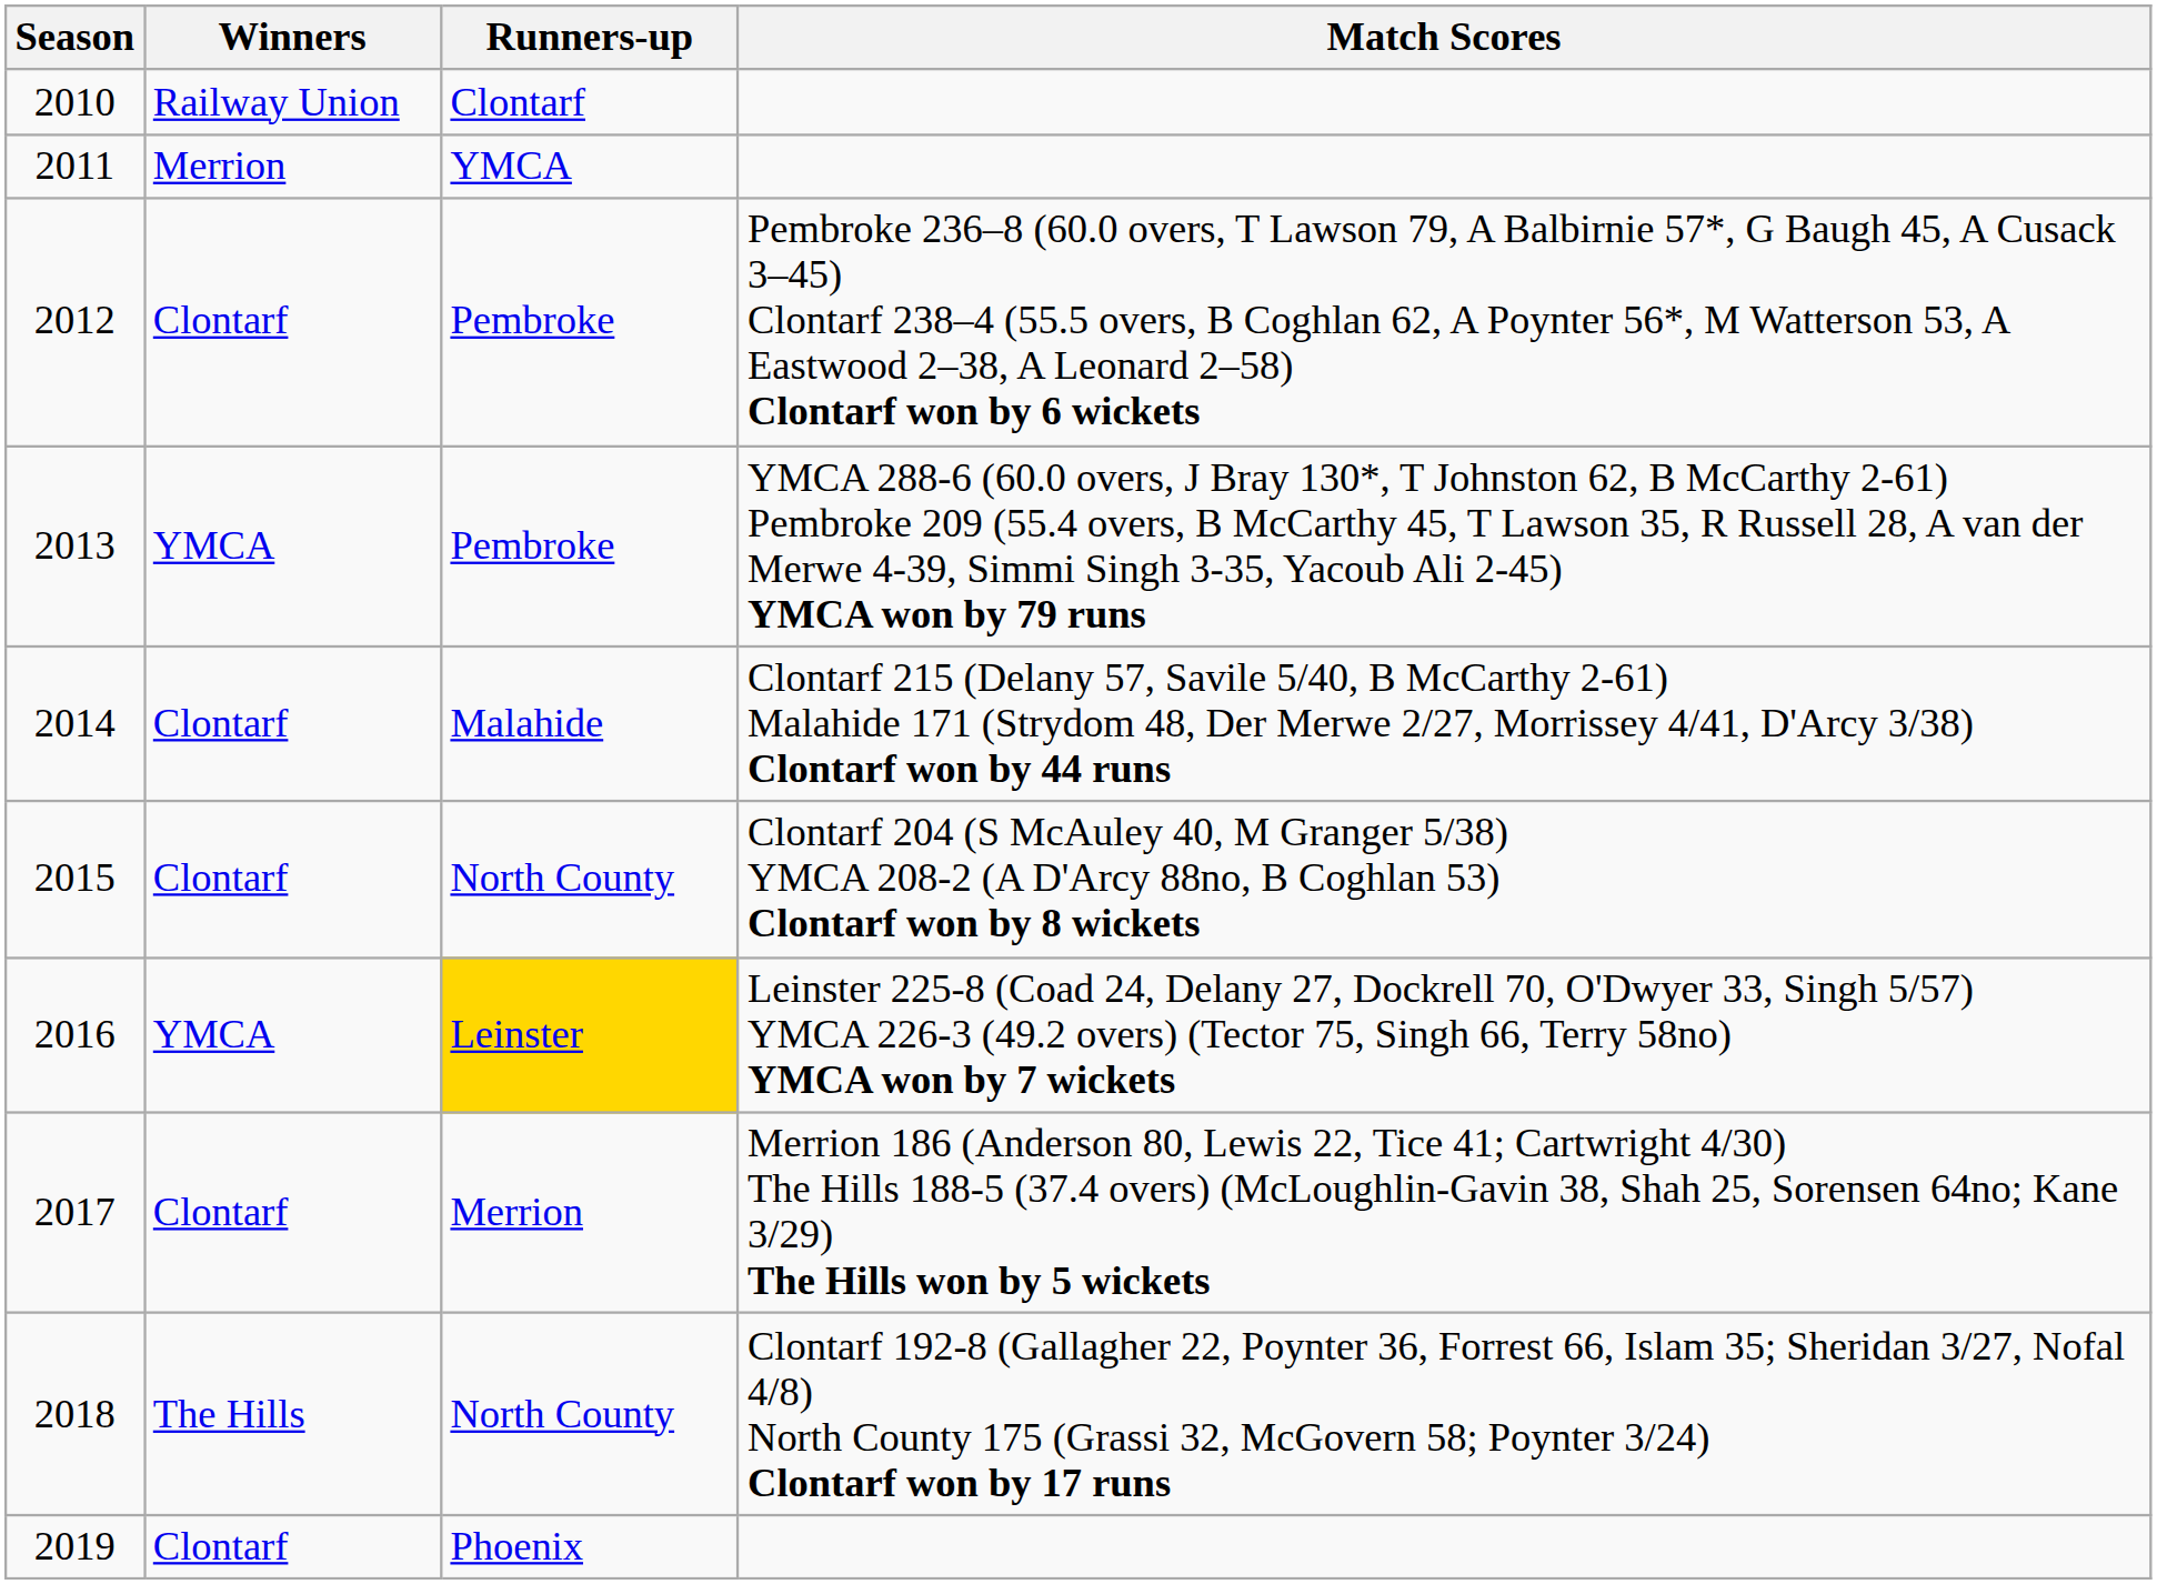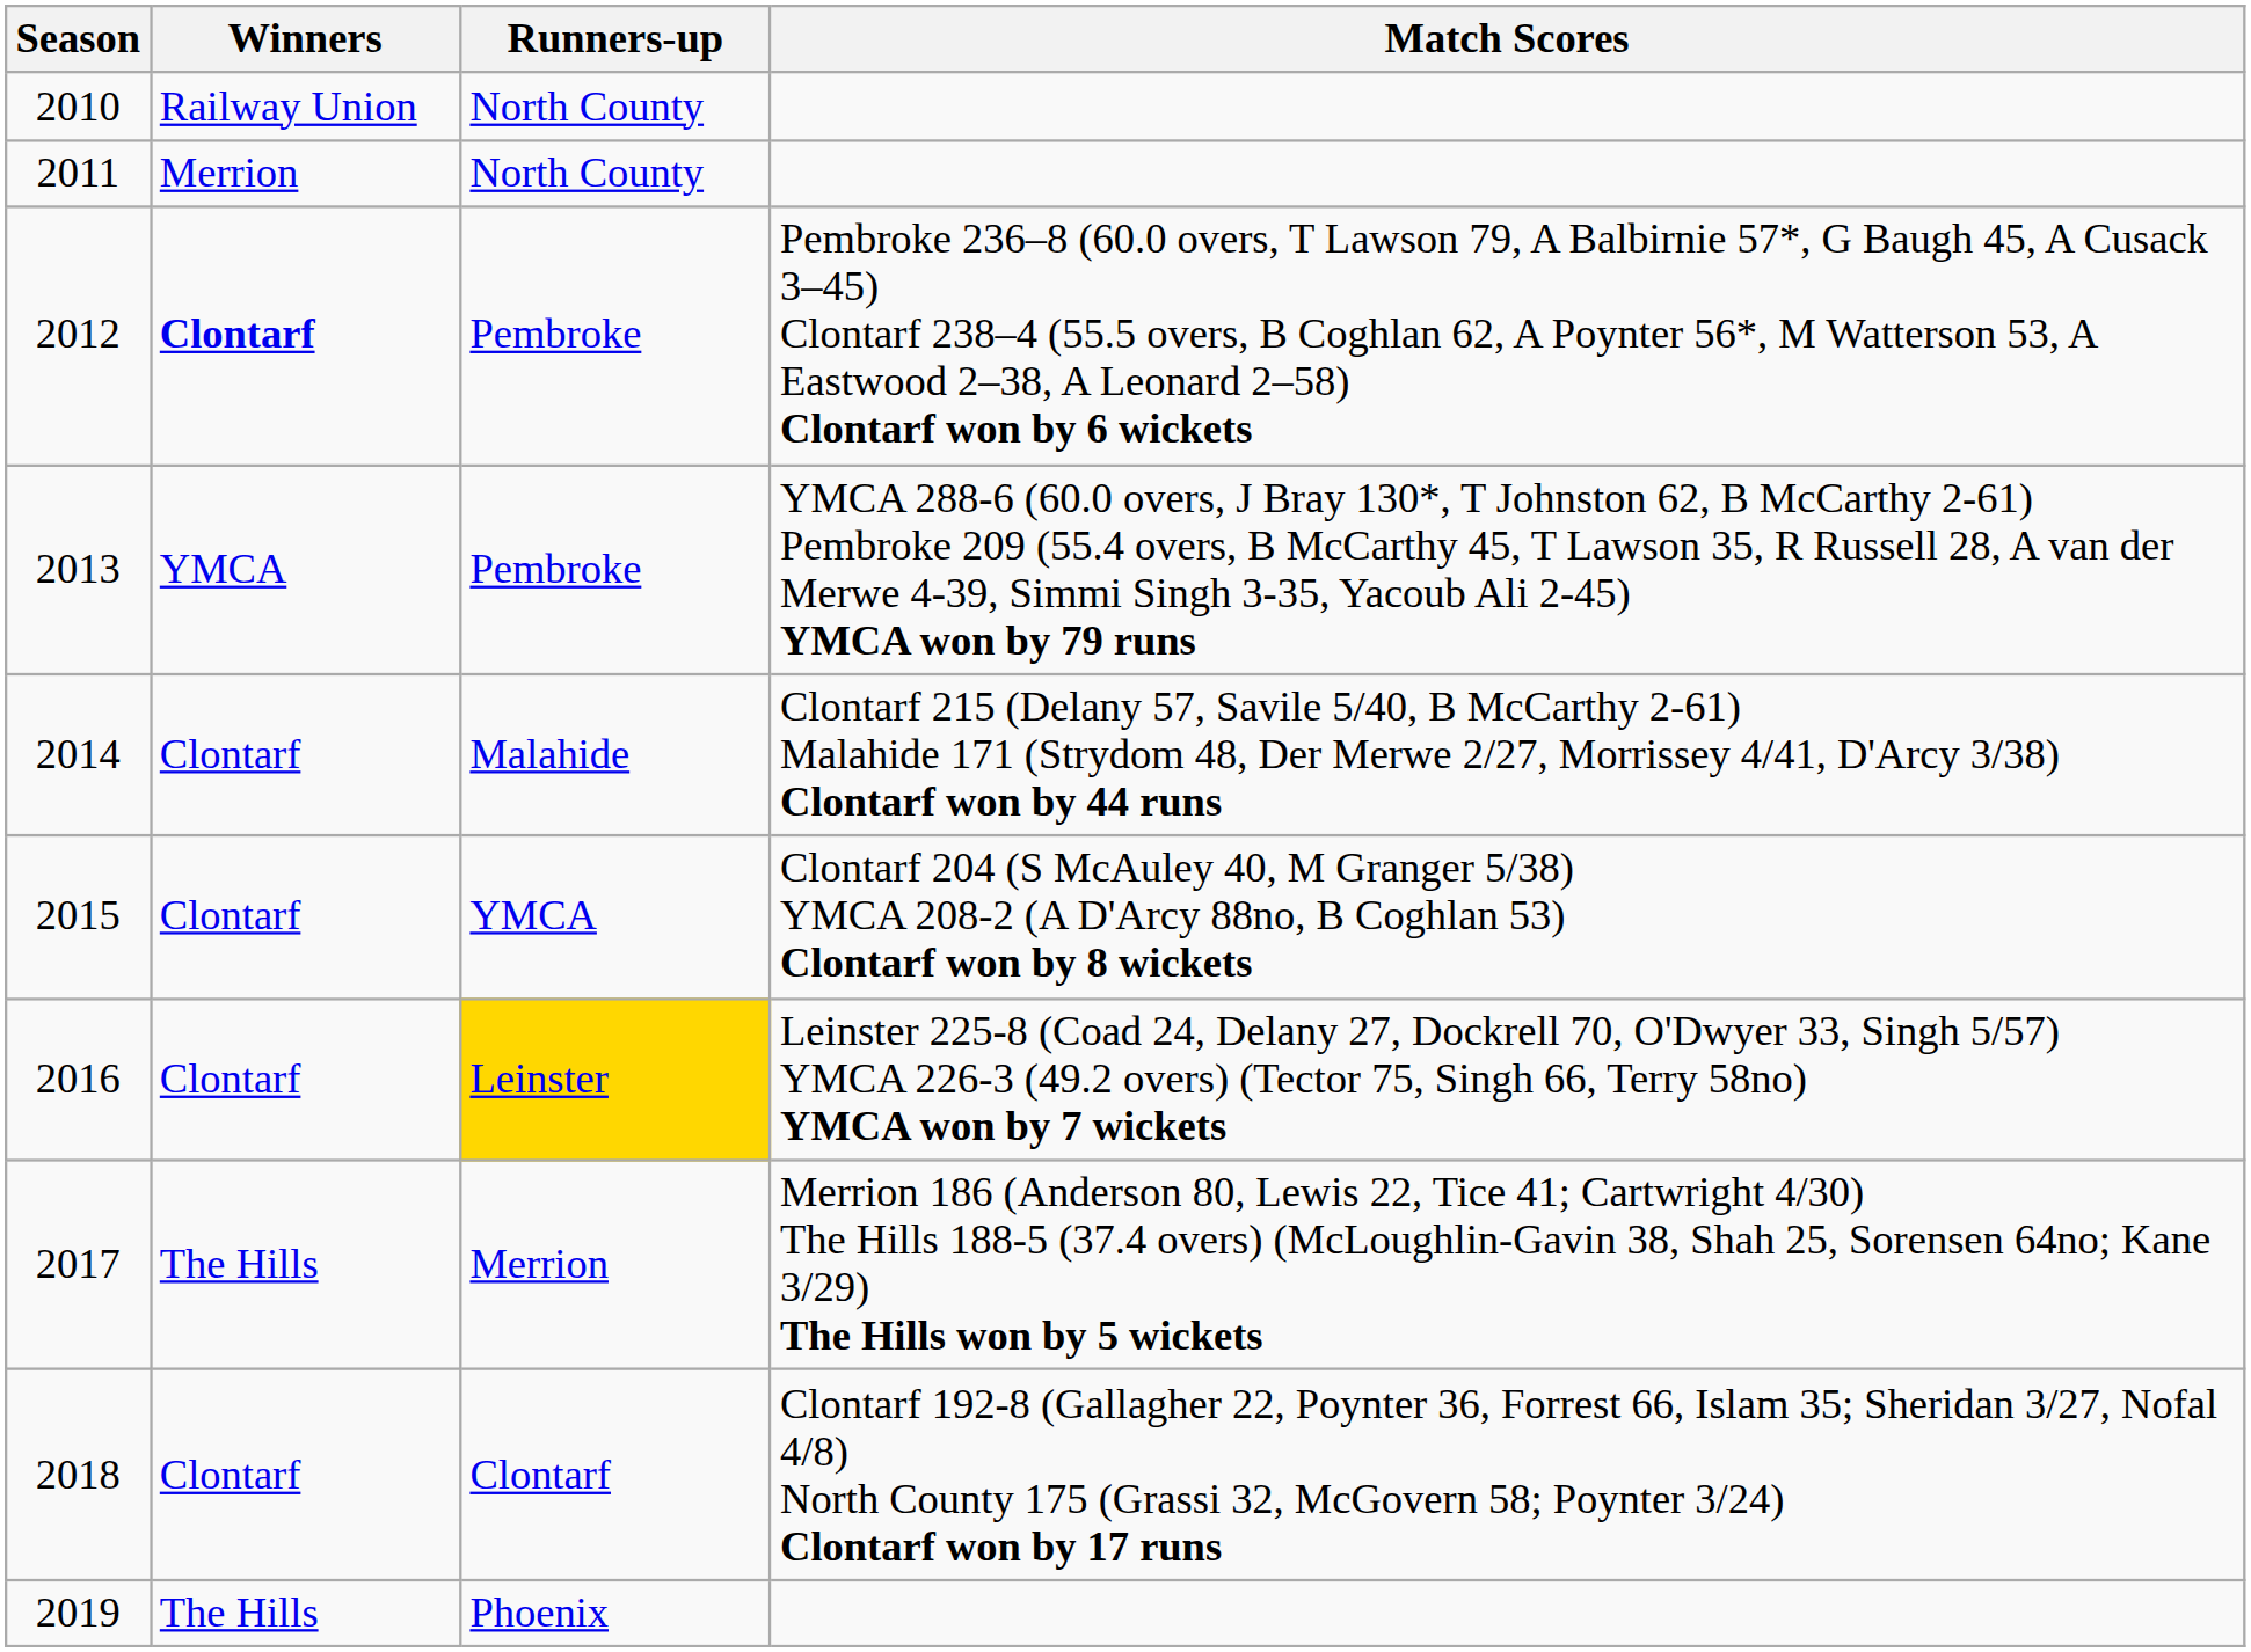2010 | Runners-up: Clontarf -> North County
2011 | Runners-up: YMCA -> North County
2012 | Winners: normal -> bold
2015 | Runners-up: North County -> YMCA
2016 | Winners: YMCA -> Clontarf
2017 | Winners: Clontarf -> The Hills
2018 | Winners: The Hills -> Clontarf
2018 | Runners-up: North County -> Clontarf
2019 | Winners: Clontarf -> The Hills
